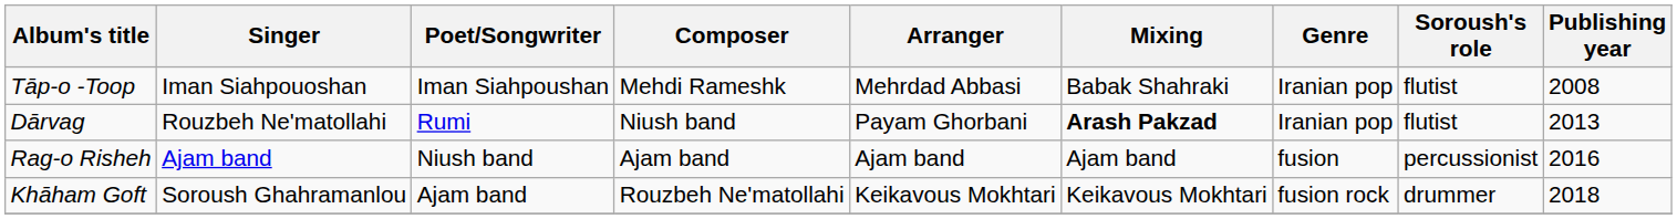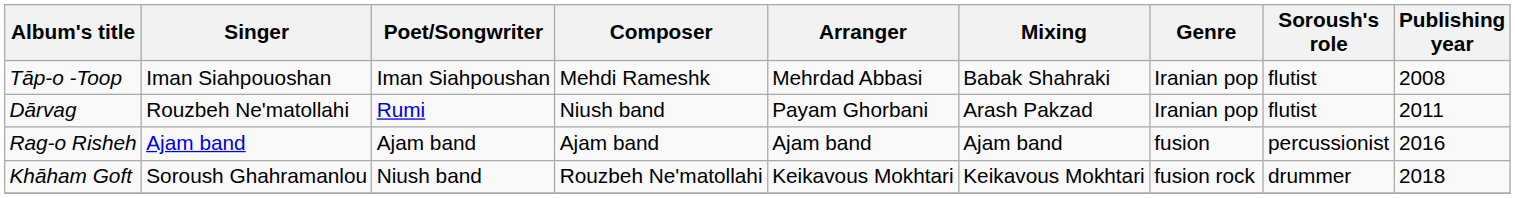Dārvag | Mixing: bold -> normal
Dārvag | Publishing year: 2013 -> 2011
Rag-o Risheh | Poet/Songwriter: Niush band -> Ajam band
Khāham Goft | Poet/Songwriter: Ajam band -> Niush band
